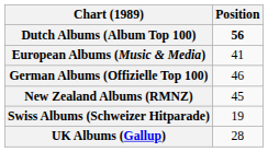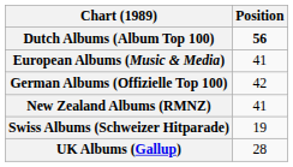German Albums (Offizielle Top 100) | Position: 46 -> 42
New Zealand Albums (RMNZ) | Position: 45 -> 41
